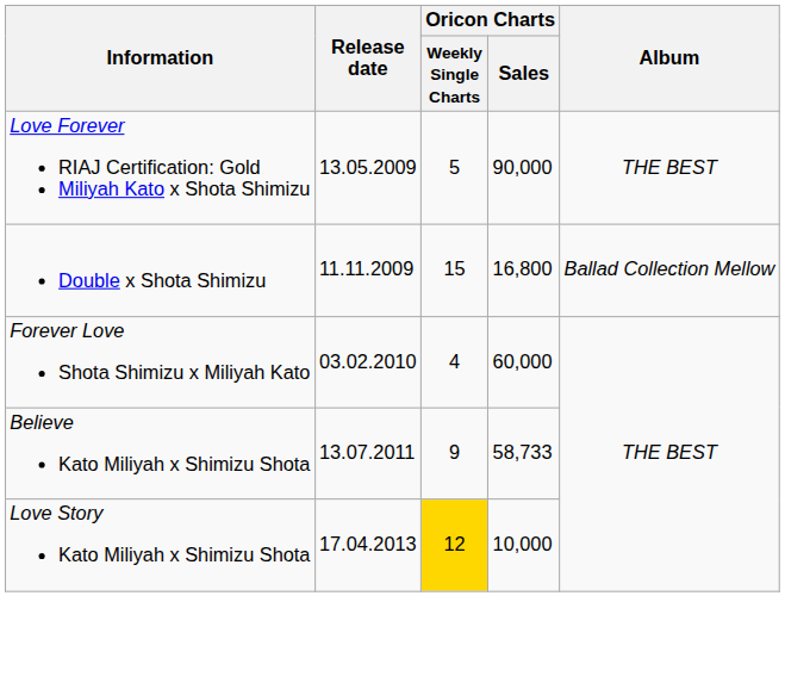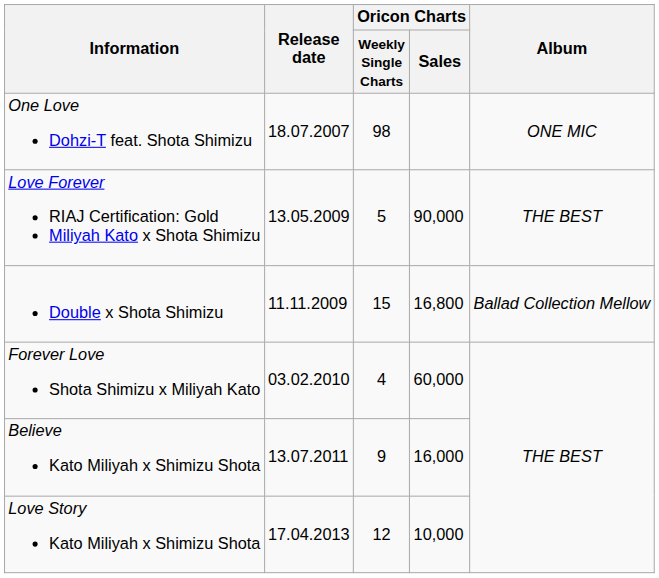+ row: One Love Dohzi-T feat. Shota Shimizu | 18.07.2007 | 98 | ONE MIC
Believe Kato Miliyah x Shimizu Shota | Oricon Charts / Sales: 58,733 -> 16,000
Love Story Kato Miliyah x Shimizu Shota | Oricon Charts / Weekly Single Charts: gold background -> no background
